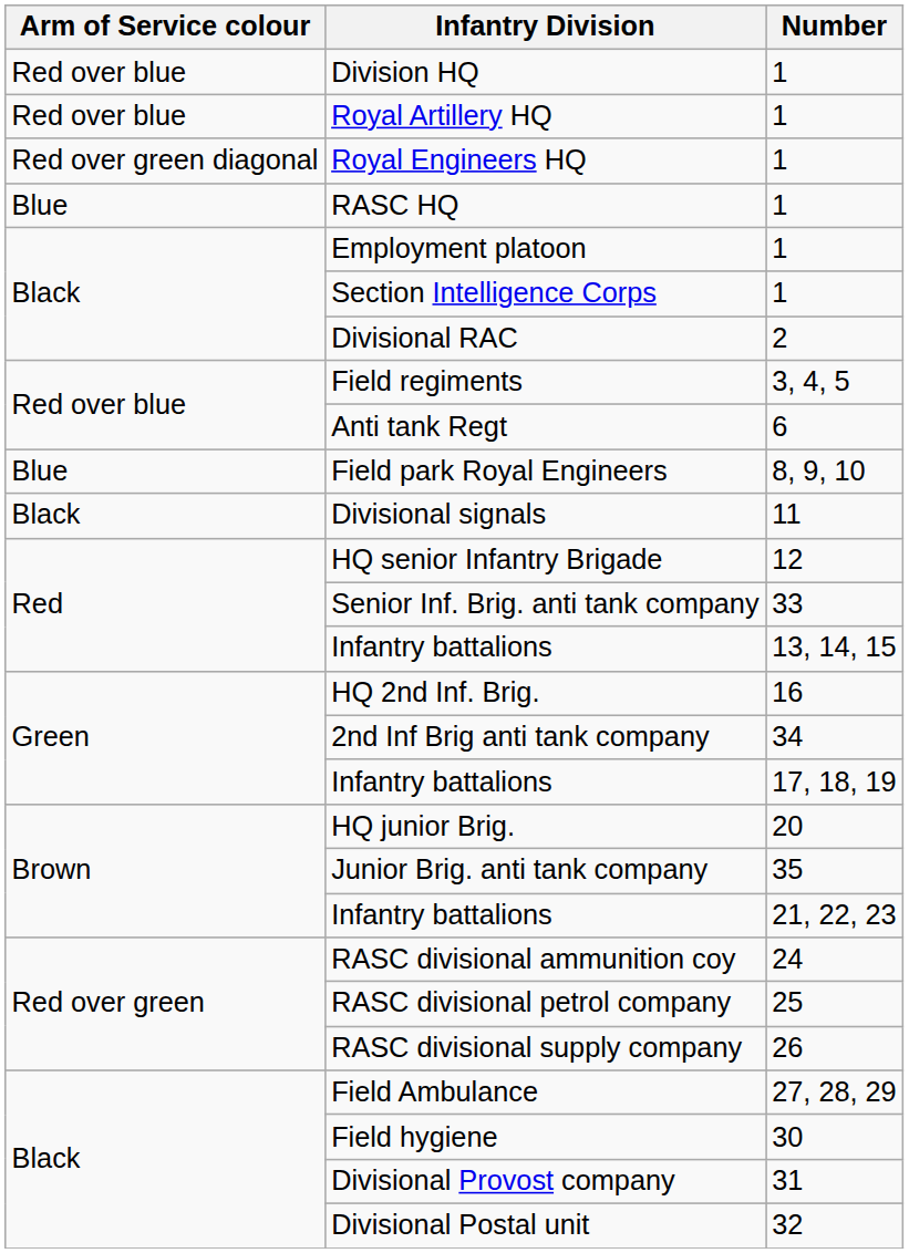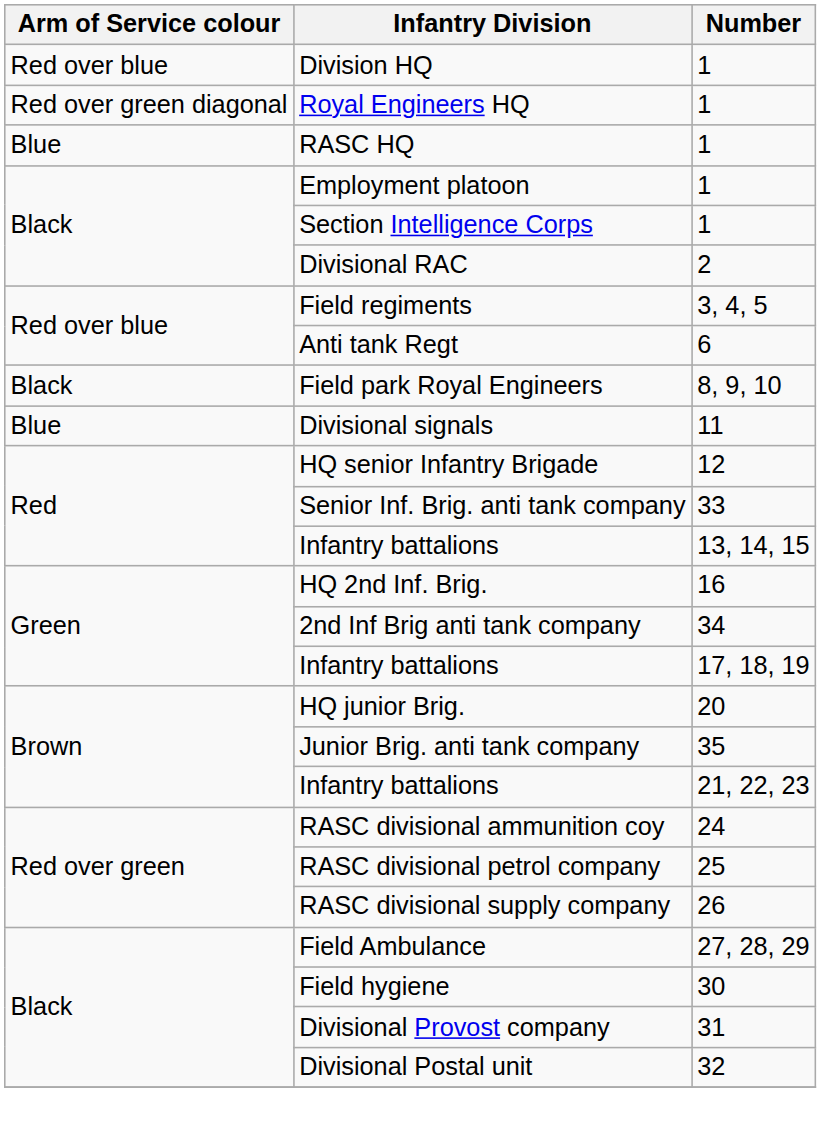- row: Red over blue | Royal Artillery HQ | 1
Field park Royal Engineers | Arm of Service colour: Blue -> Black
Divisional signals | Arm of Service colour: Black -> Blue
